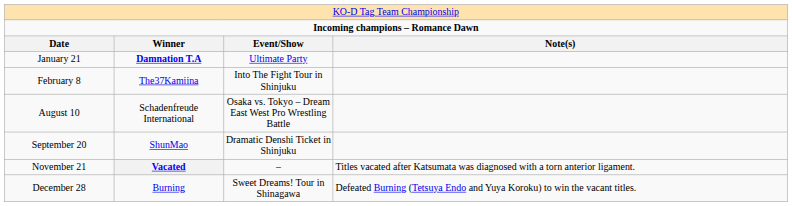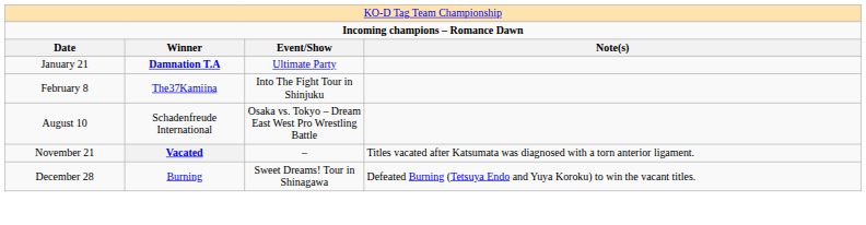- row: September 20 | ShunMao | Dramatic Denshi Ticket in Shinjuku
